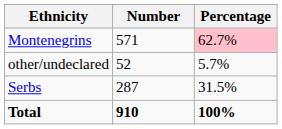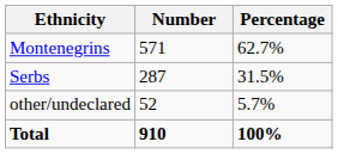Montenegrins | Percentage: pink background -> no background
rows swapped: Serbs <-> other/undeclared
